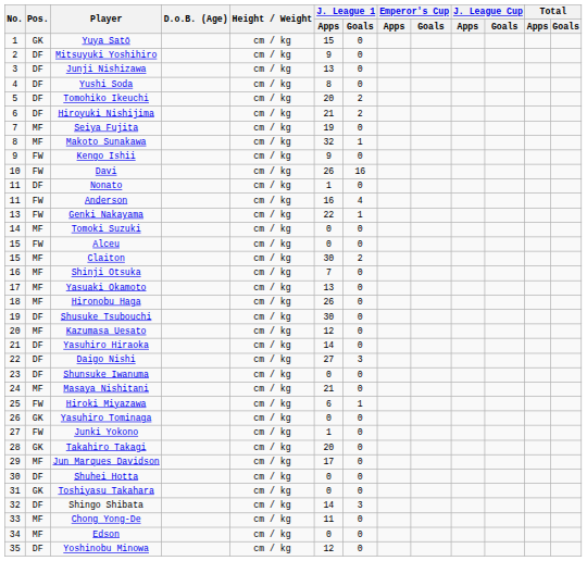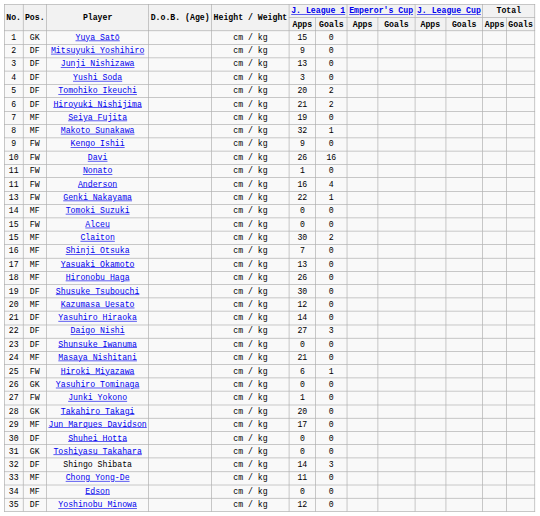Yushi Soda | J. League 1 / Apps: 8 -> 3
Nonato | Pos.: DF -> FW
